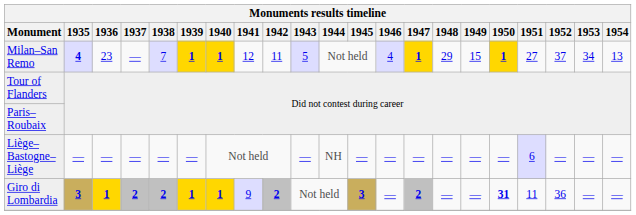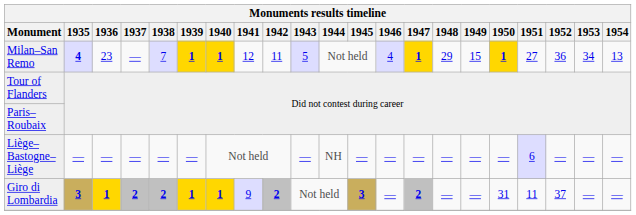Milan–San Remo | 1952: 37 -> 36
Giro di Lombardia | 1950: bold -> normal
Giro di Lombardia | 1952: 36 -> 37
